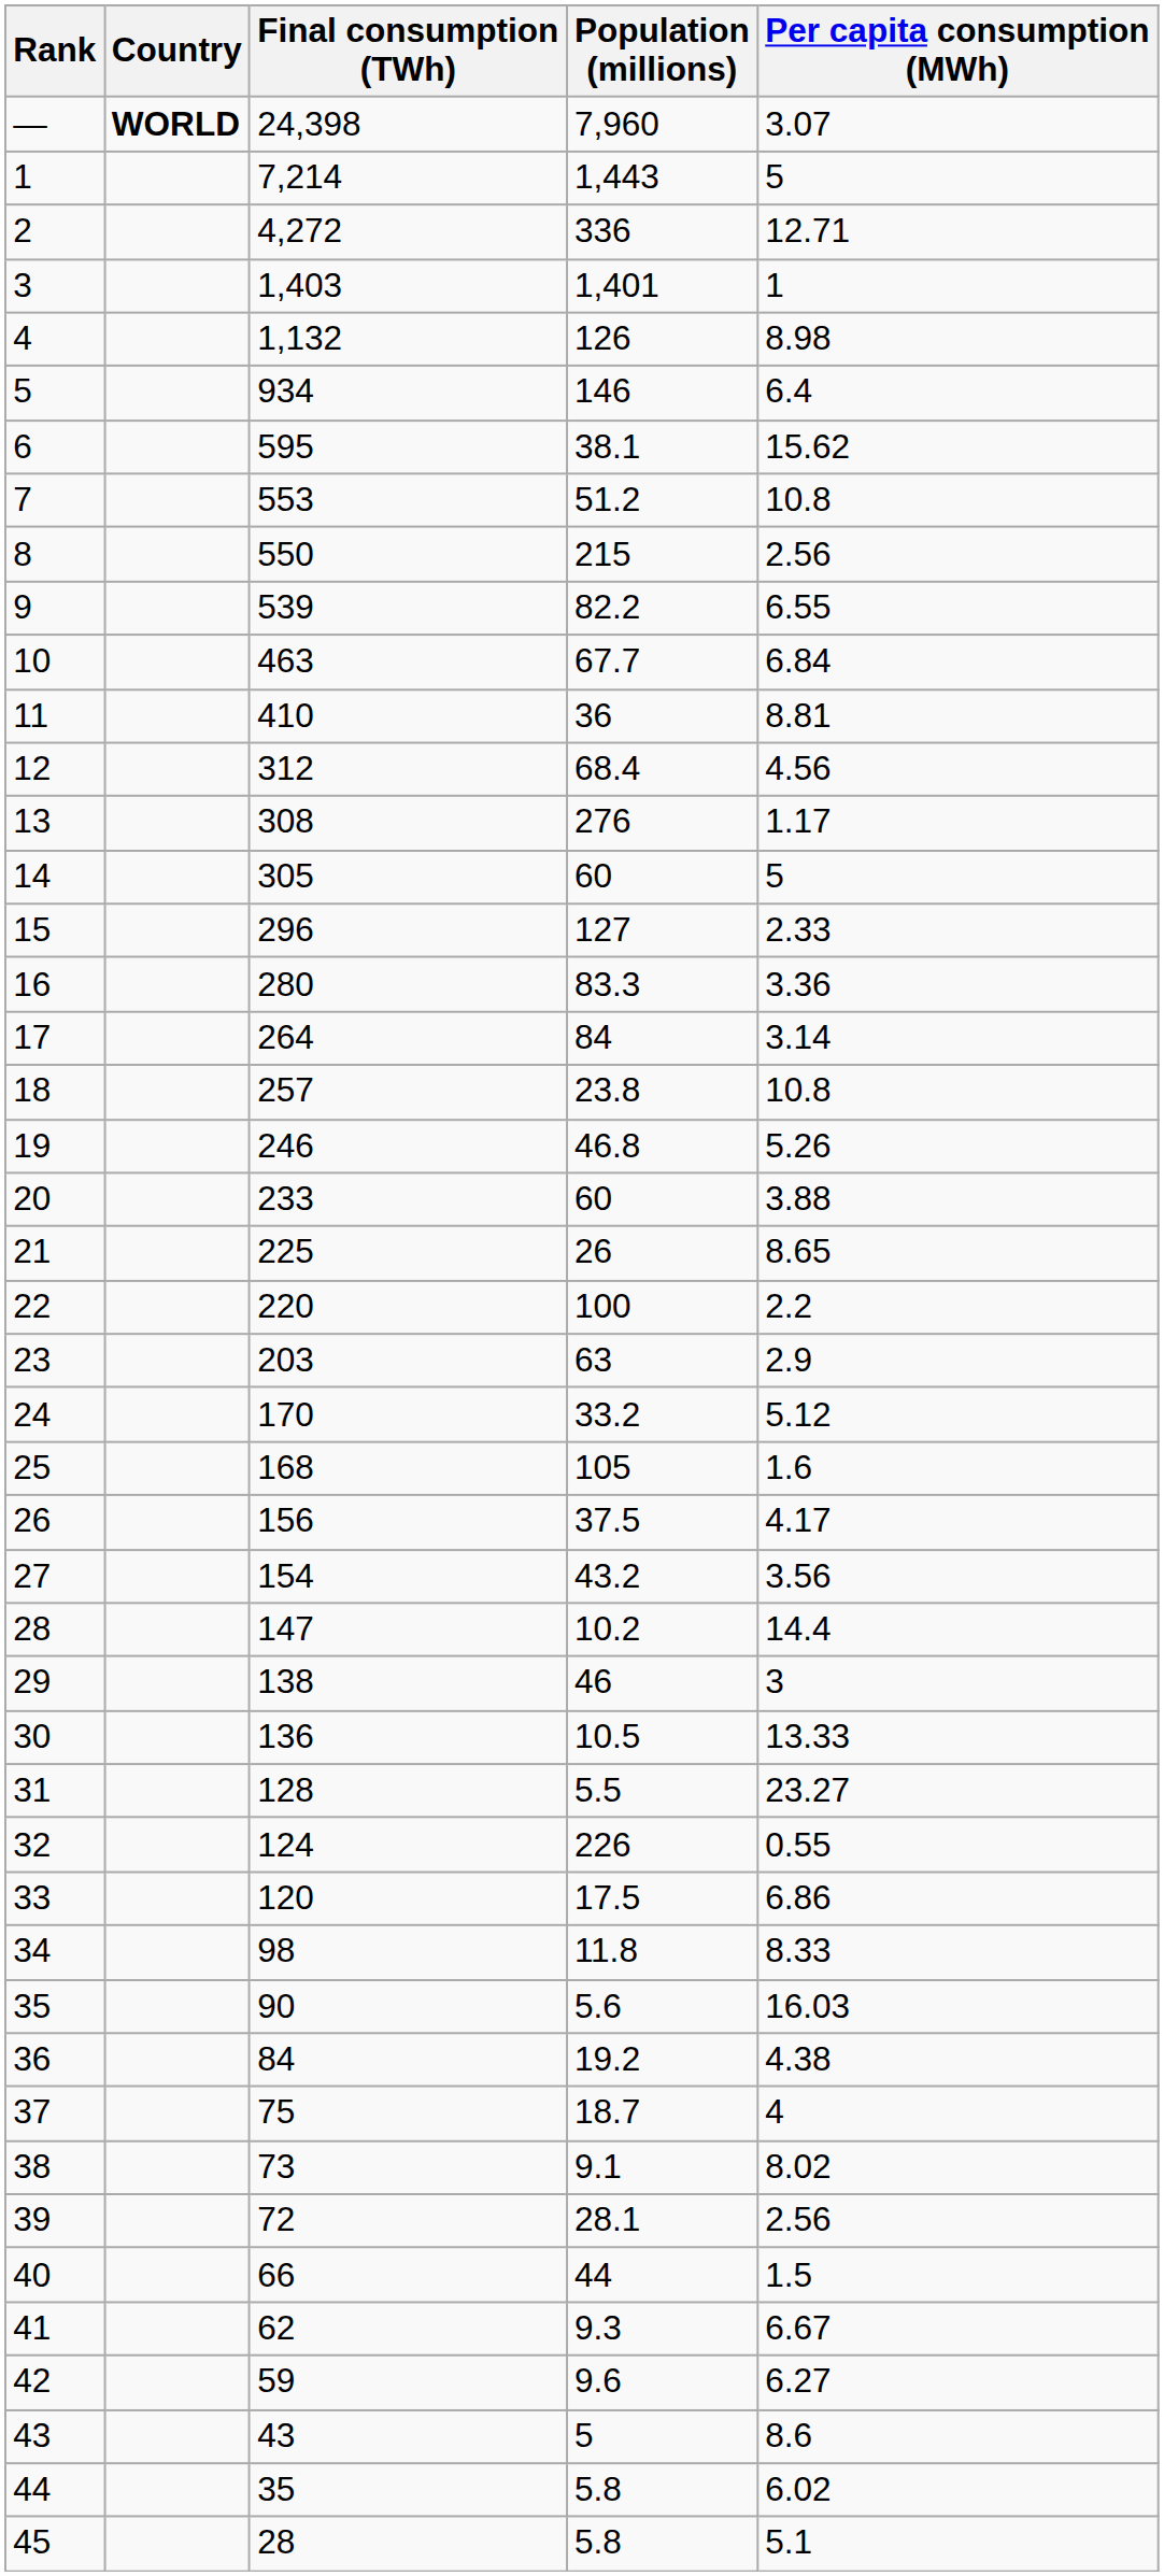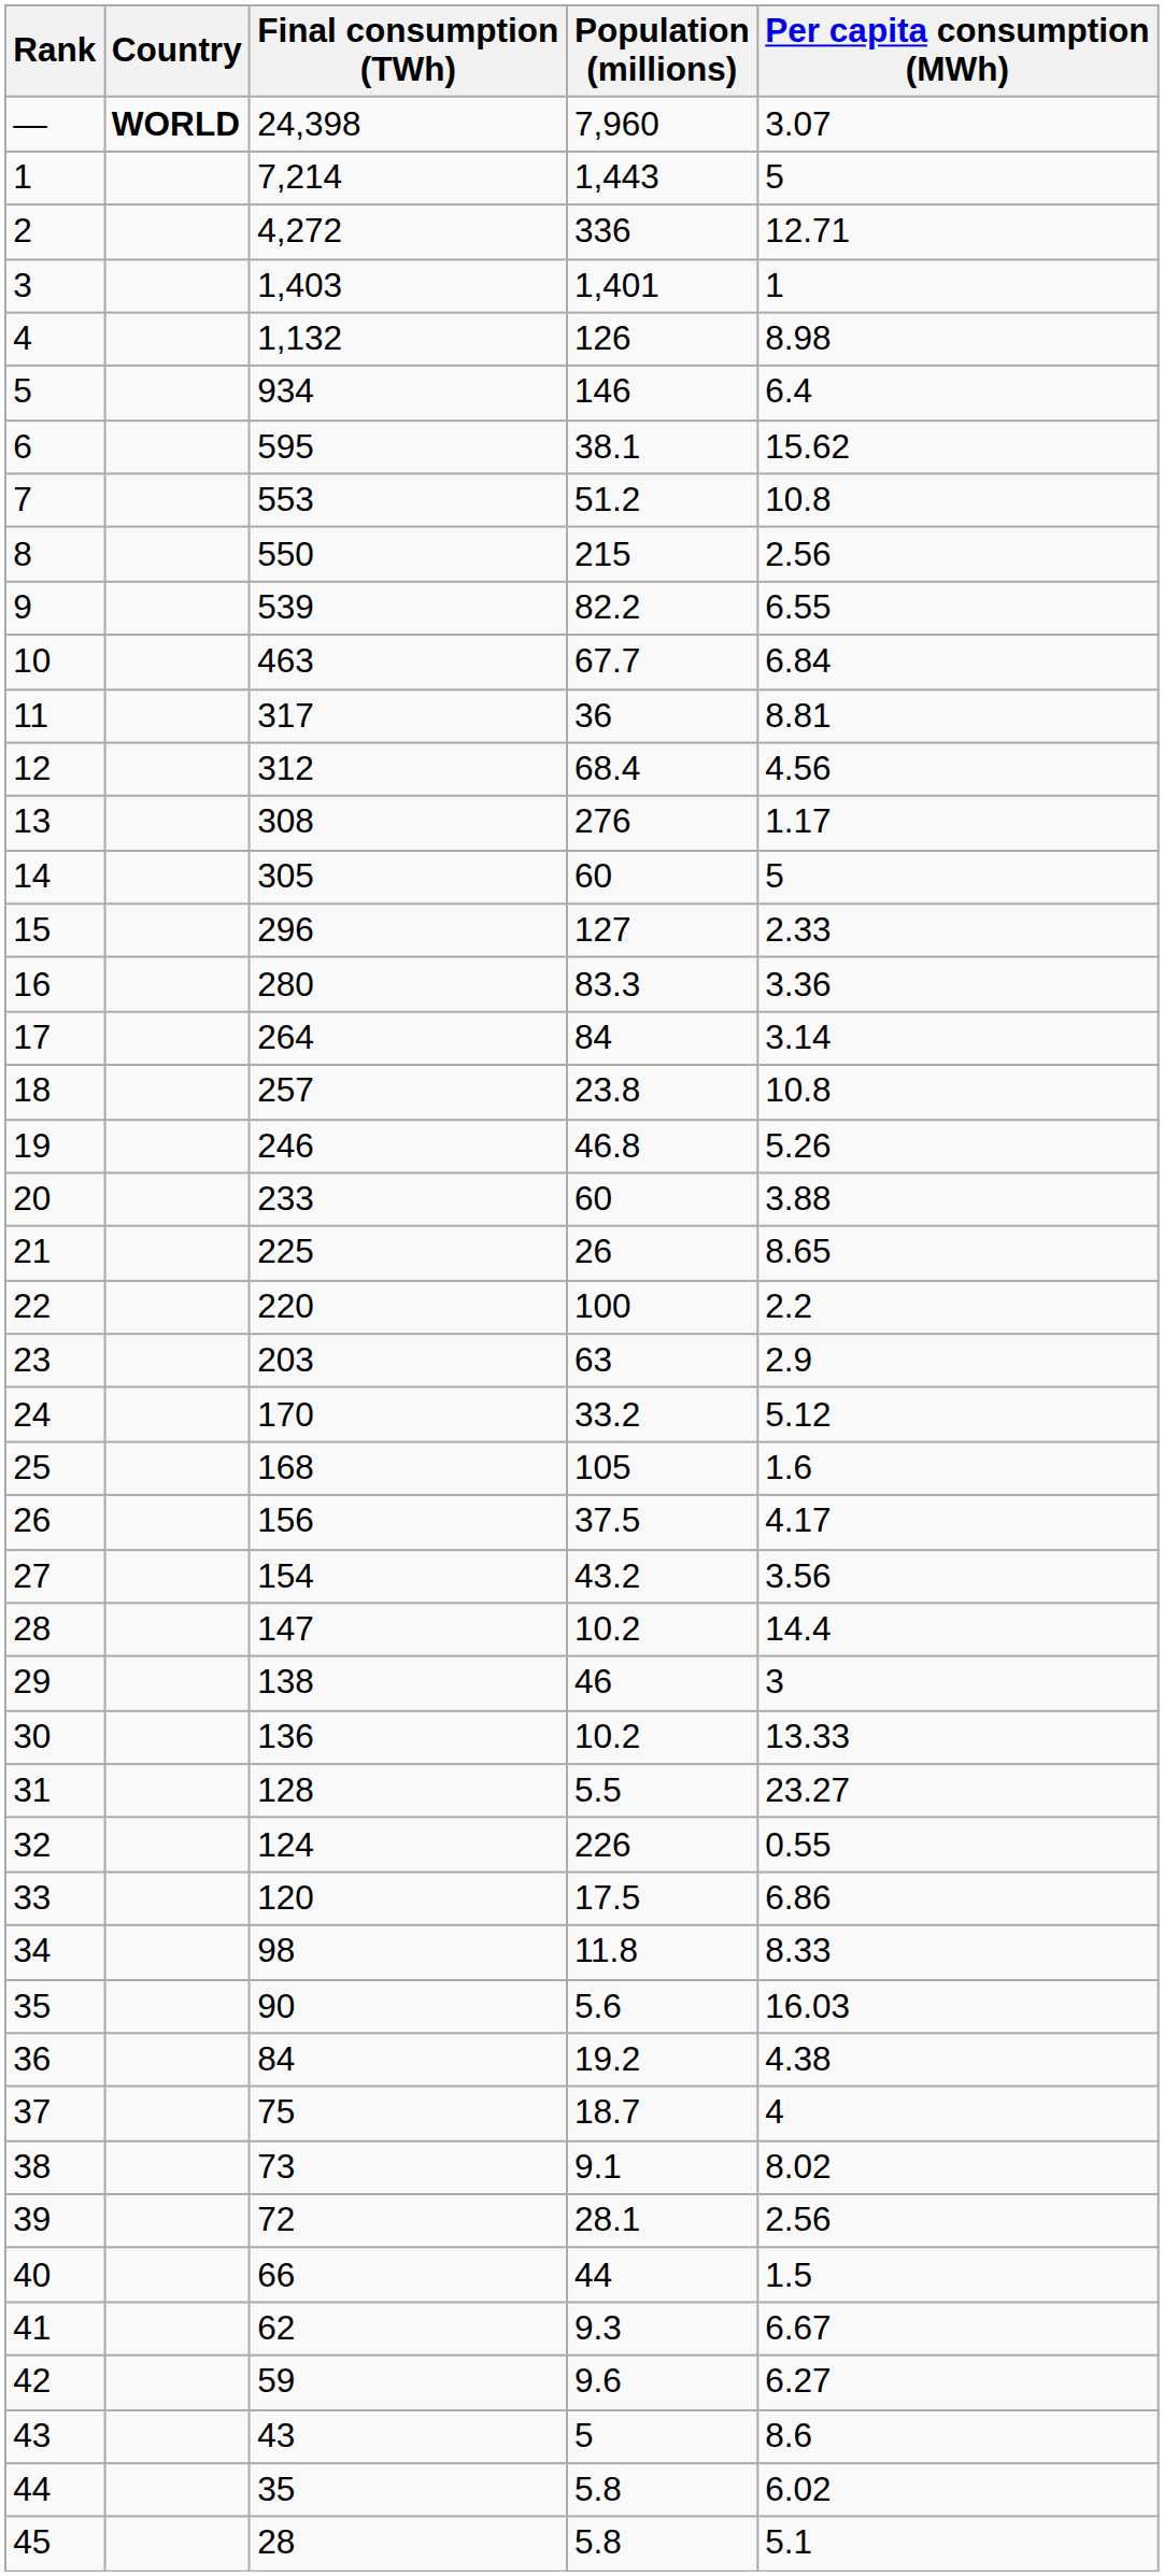11 | Final consumption (TWh): 410 -> 317
30 | Population (millions): 10.5 -> 10.2
